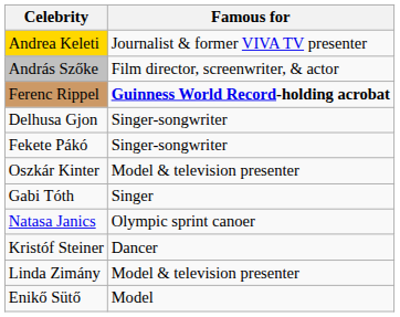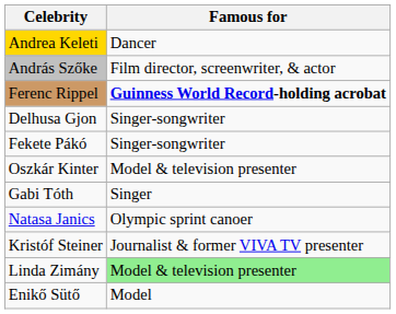Andrea Keleti | Famous for: Journalist & former VIVA TV presenter -> Dancer
Kristóf Steiner | Famous for: Dancer -> Journalist & former VIVA TV presenter
Linda Zimány | Famous for: no background -> lightgreen background
